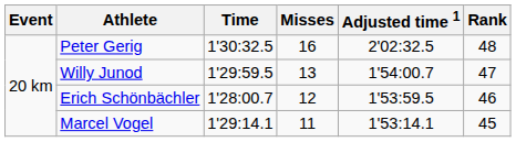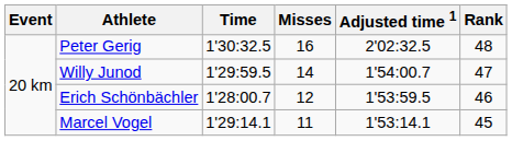Willy Junod | Misses: 13 -> 14
